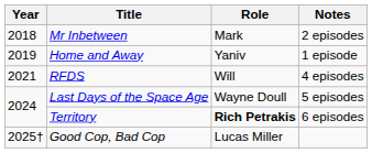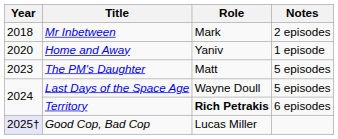Home and Away | Year: 2019 -> 2020
- row: 2021 | RFDS | Will | 4 episodes
+ row: 2023 | The PM's Daughter | Matt | 5 episodes
Good Cop, Bad Cop | Year: no background -> lavender background
